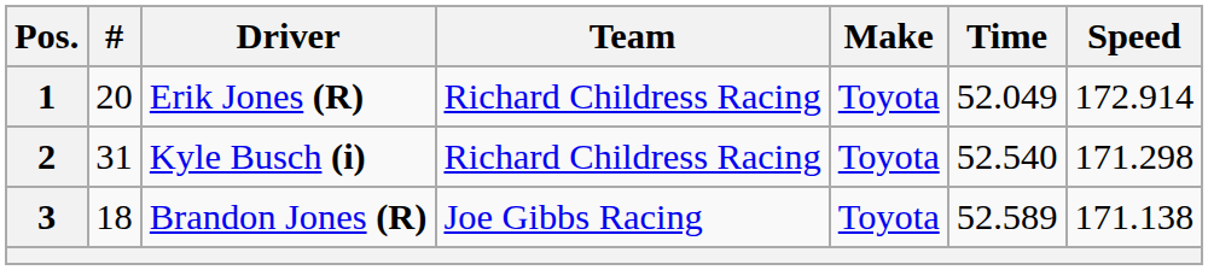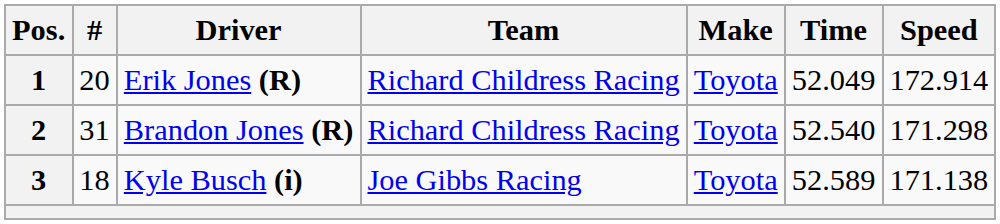2 | Driver: Kyle Busch (i) -> Brandon Jones (R)
3 | Driver: Brandon Jones (R) -> Kyle Busch (i)
